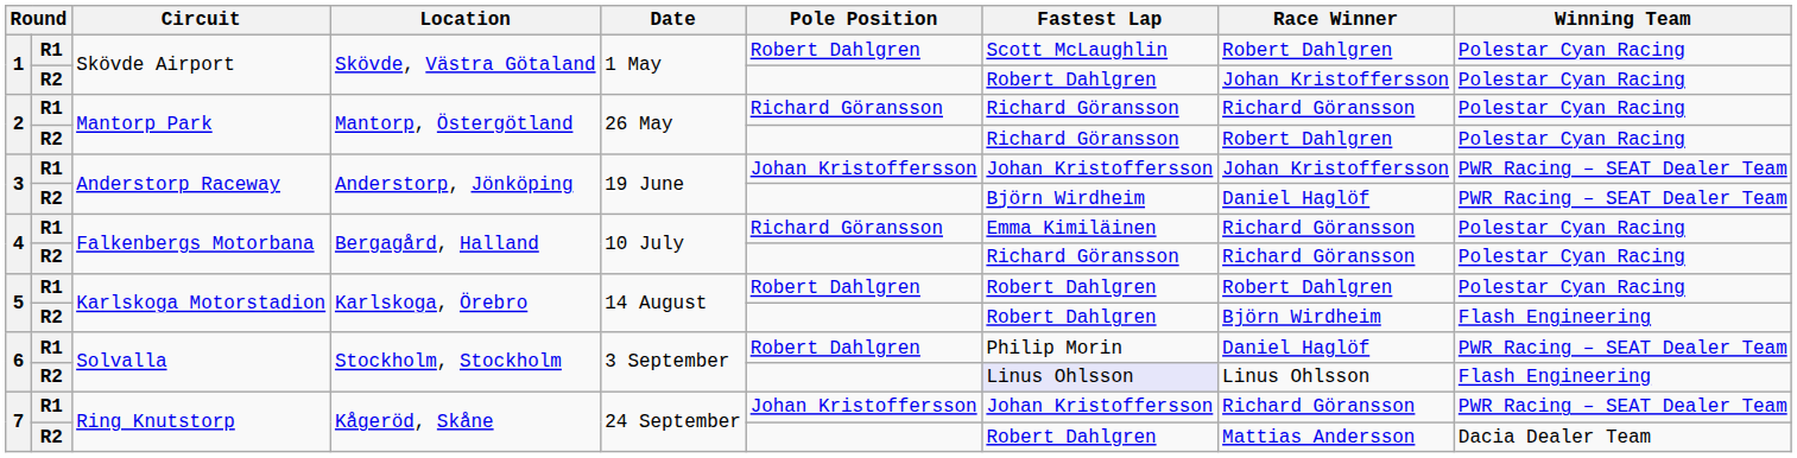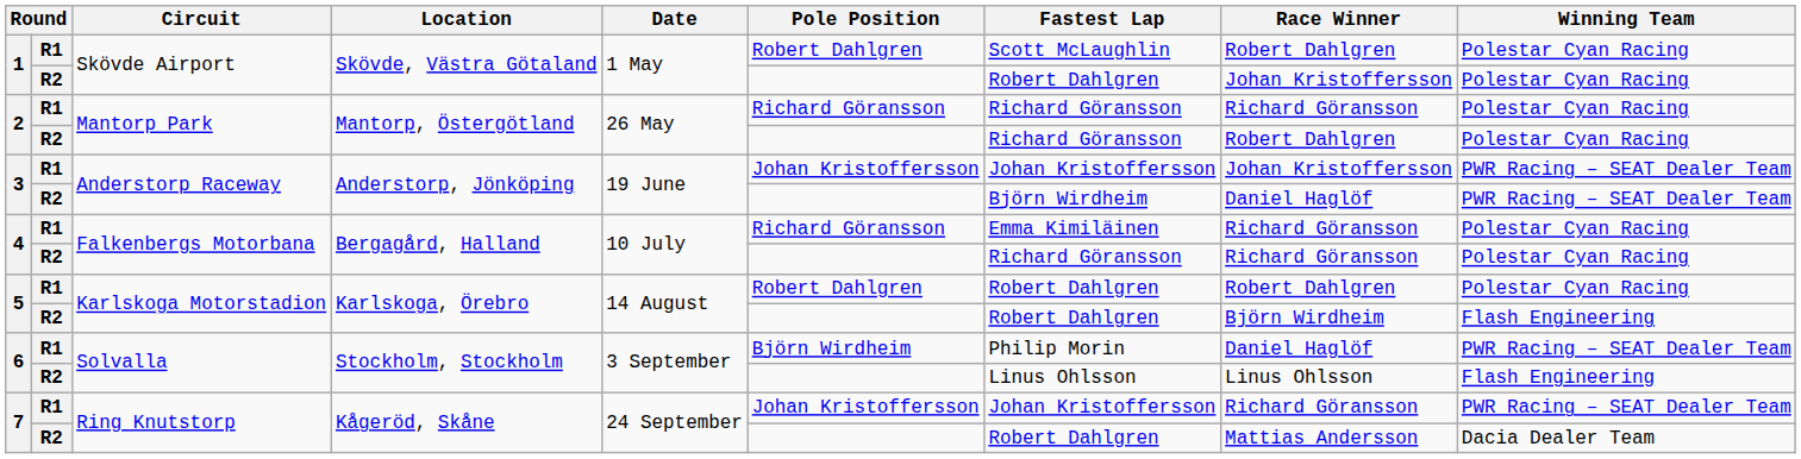6 / R1 | Pole Position: Robert Dahlgren -> Björn Wirdheim
6 / R2 | Fastest Lap: lavender background -> no background
